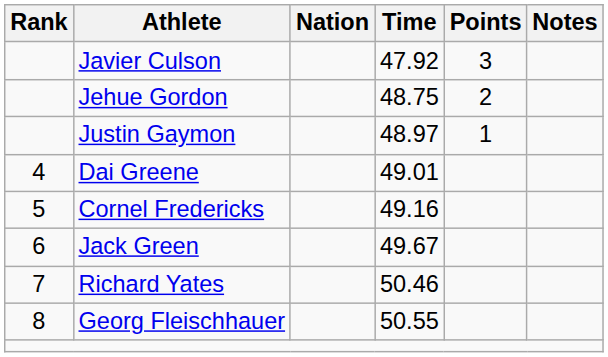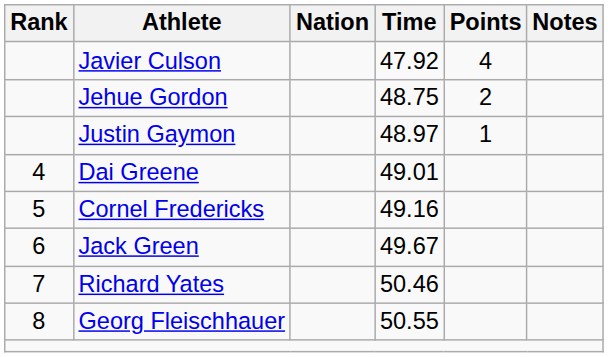Javier Culson | Points: 3 -> 4
